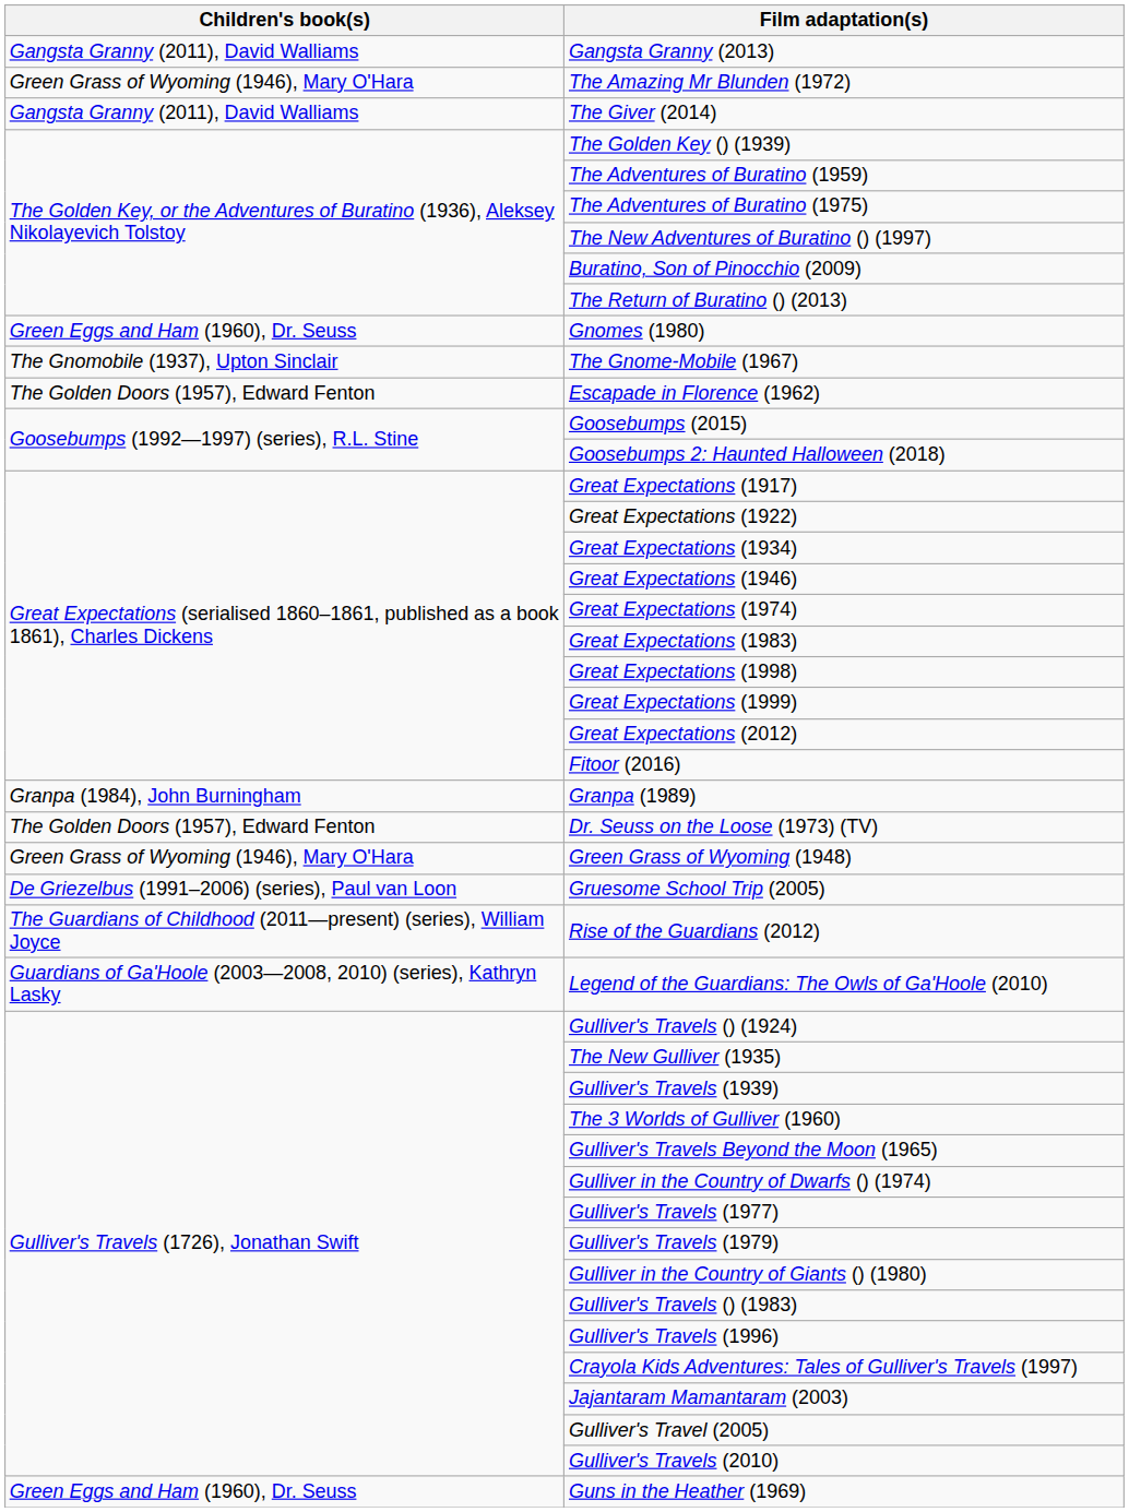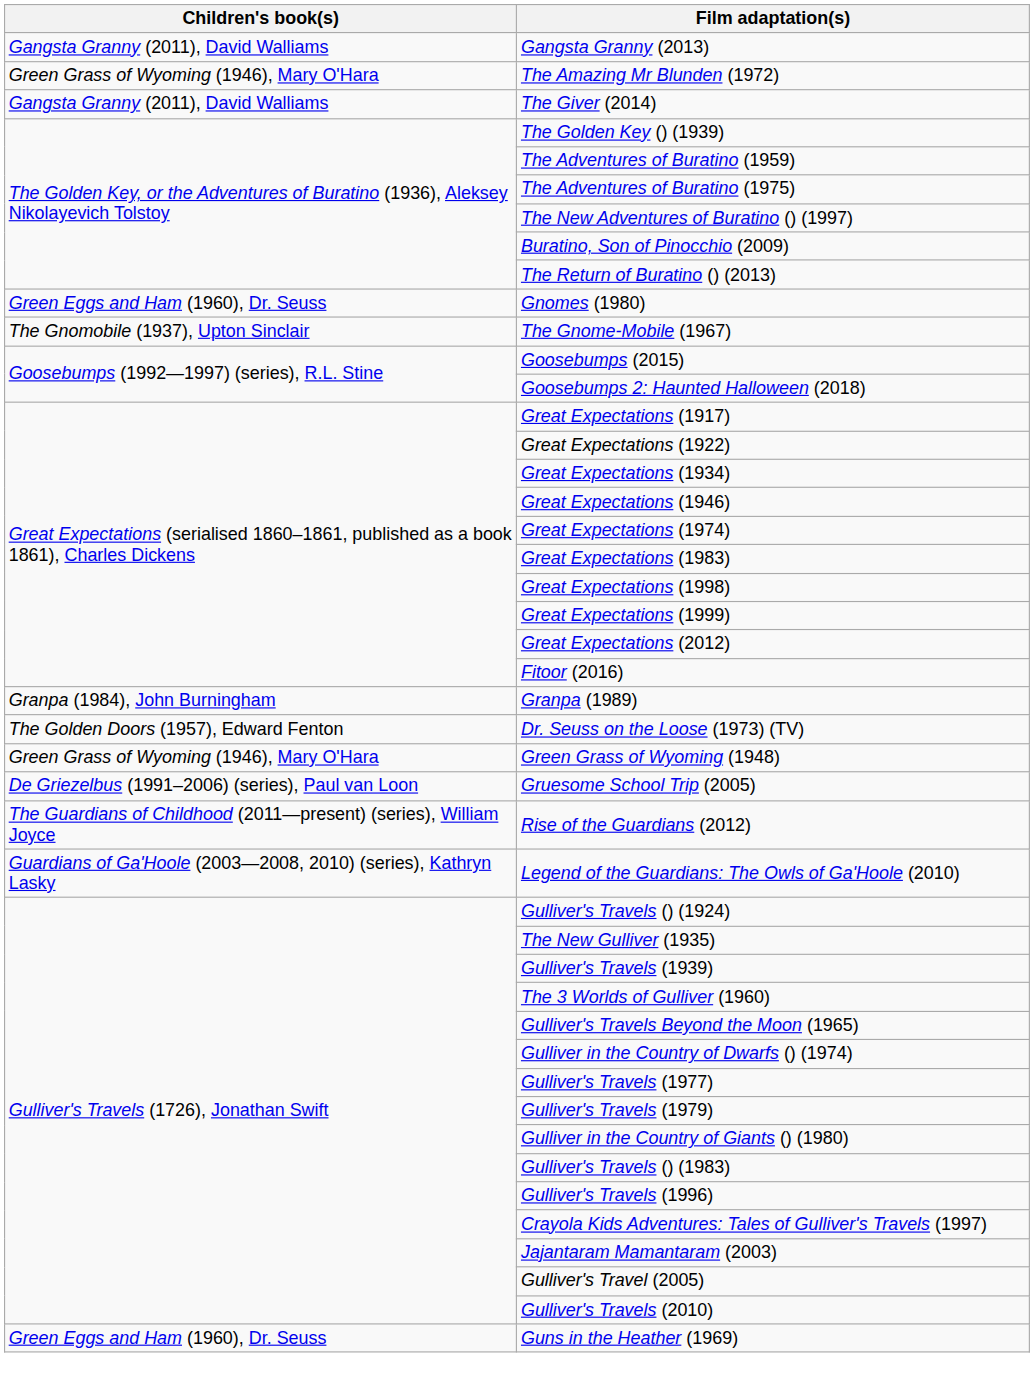- row: The Golden Doors (1957), Edward Fenton | Escapade in Florence (1962)
